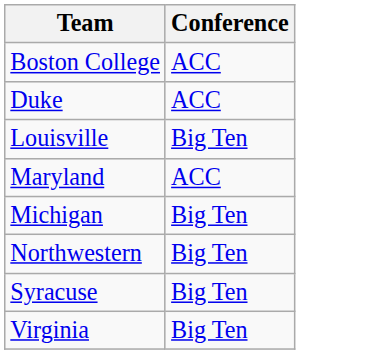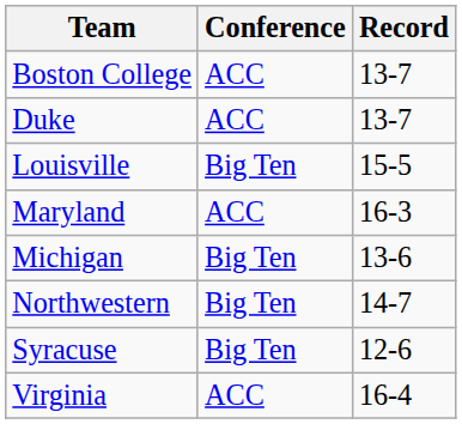+ column: Record | 13-7 | 13-7 | 15-5 | 16-3 | 13-6 | 14-7 | 12-6 | 16-4
Virginia | Conference: Big Ten -> ACC
